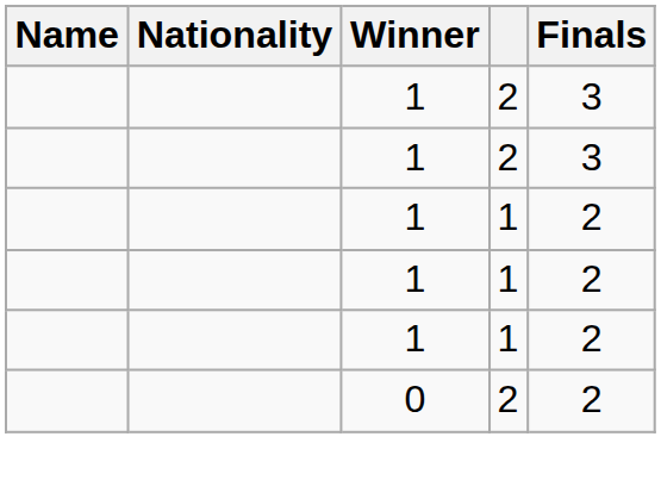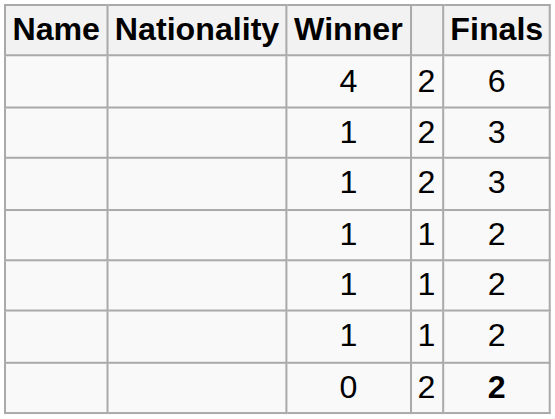+ row: 4 | 2 | 6
0 | Finals: normal -> bold
